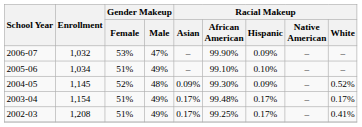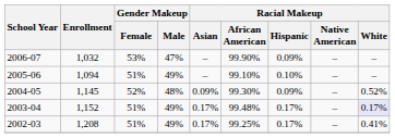2005-06 | Enrollment: 1,034 -> 1,094
2003-04 | Enrollment: 1,154 -> 1,152
2003-04 | Racial Makeup / White: no background -> lavender background
